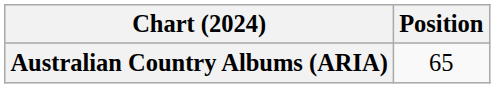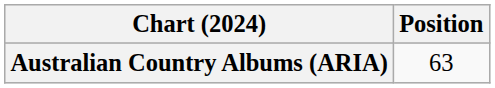Australian Country Albums (ARIA) | Position: 65 -> 63
